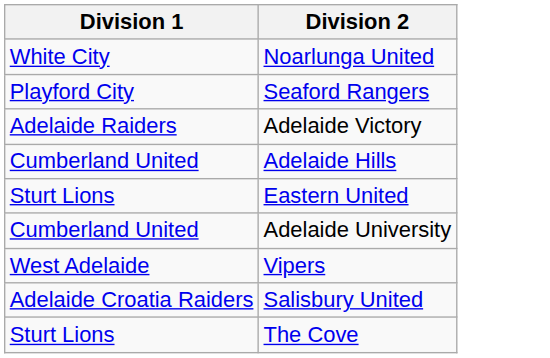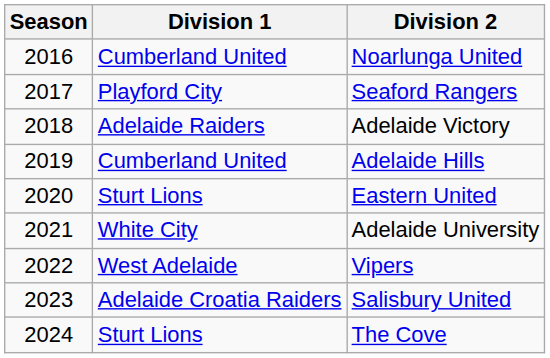+ column: Season | 2016 | 2017 | 2018 | 2019 | 2020 | 2021 | 2022 | 2023 | 2024
Noarlunga United | Division 1: White City -> Cumberland United
Adelaide University | Division 1: Cumberland United -> White City
